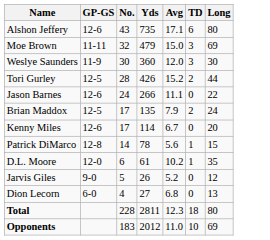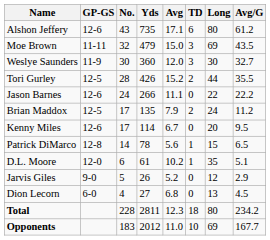+ column: Avg/G | 61.2 | 43.5 | 32.7 | 35.5 | 22.2 | 11.2 | 9.5 | 6.5 | 5.1 | 2.9 | 4.5 | 234.2 | 167.7
